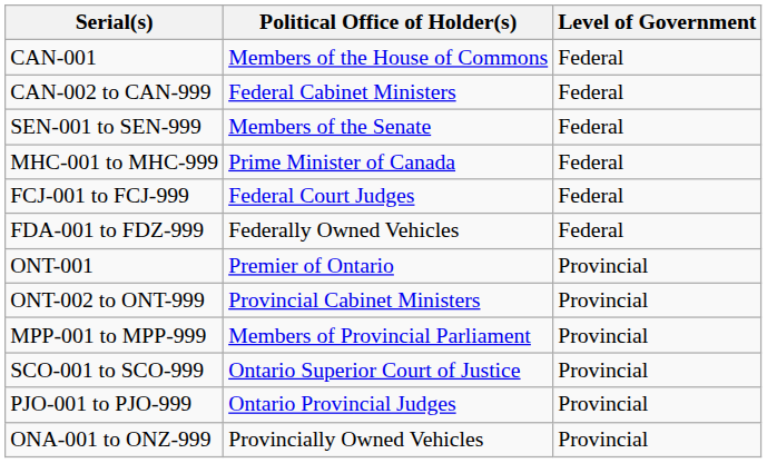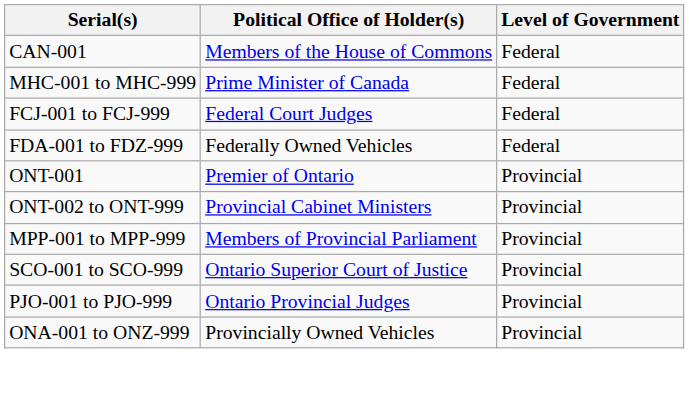- row: CAN-002 to CAN-999 | Federal Cabinet Ministers | Federal
- row: SEN-001 to SEN-999 | Members of the Senate | Federal
